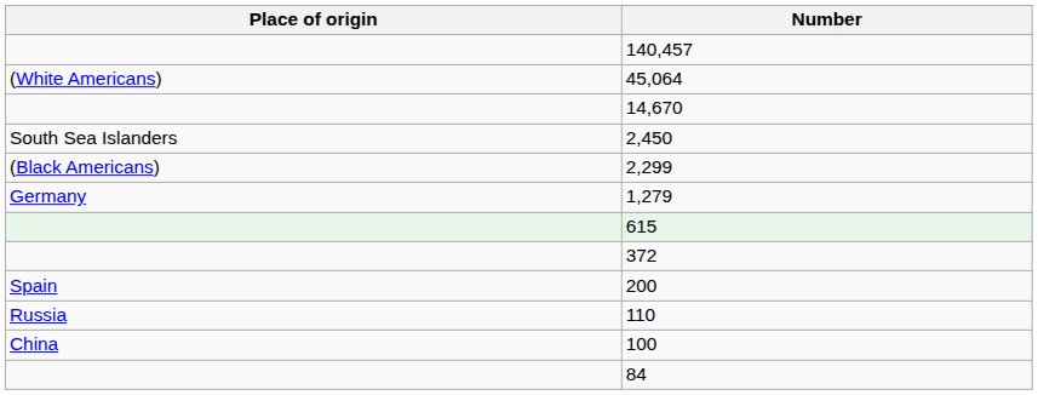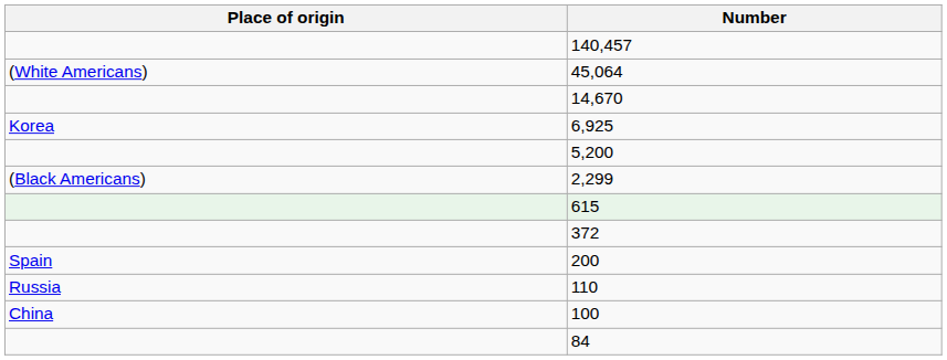+ row: Korea | 6,925
+ row: 5,200
- row: South Sea Islanders | 2,450
- row: Germany | 1,279
